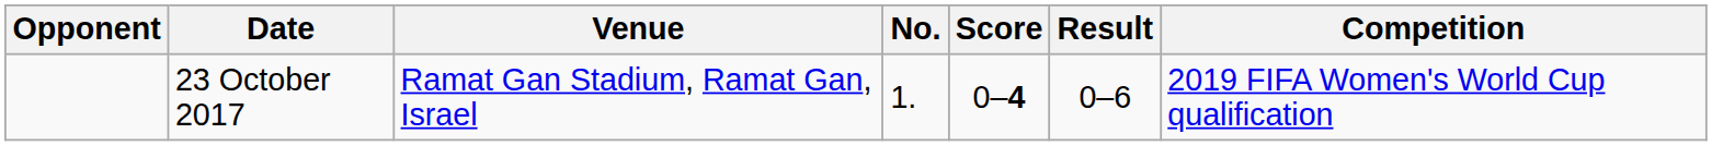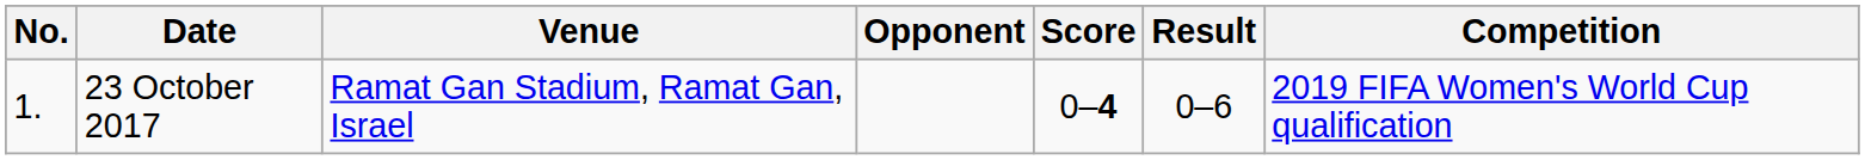columns swapped: No. <-> Opponent
